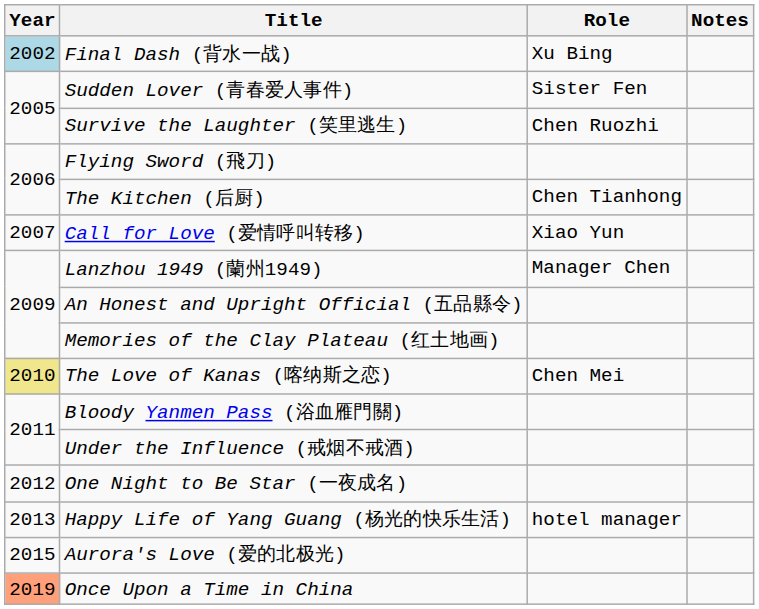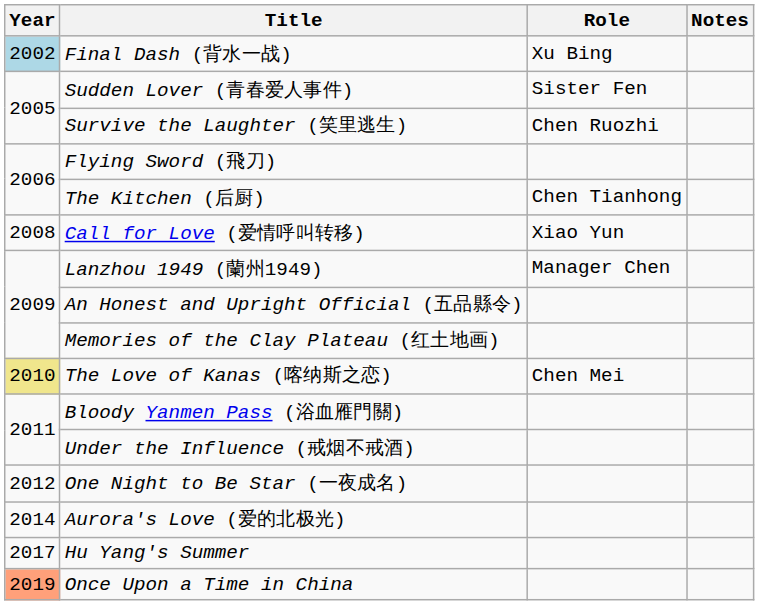Call for Love (爱情呼叫转移) | Year: 2007 -> 2008
- row: 2013 | Happy Life of Yang Guang (杨光的快乐生活) | hotel manager
Aurora's Love (爱的北极光) | Year: 2015 -> 2014
+ row: 2017 | Hu Yang's Summer
